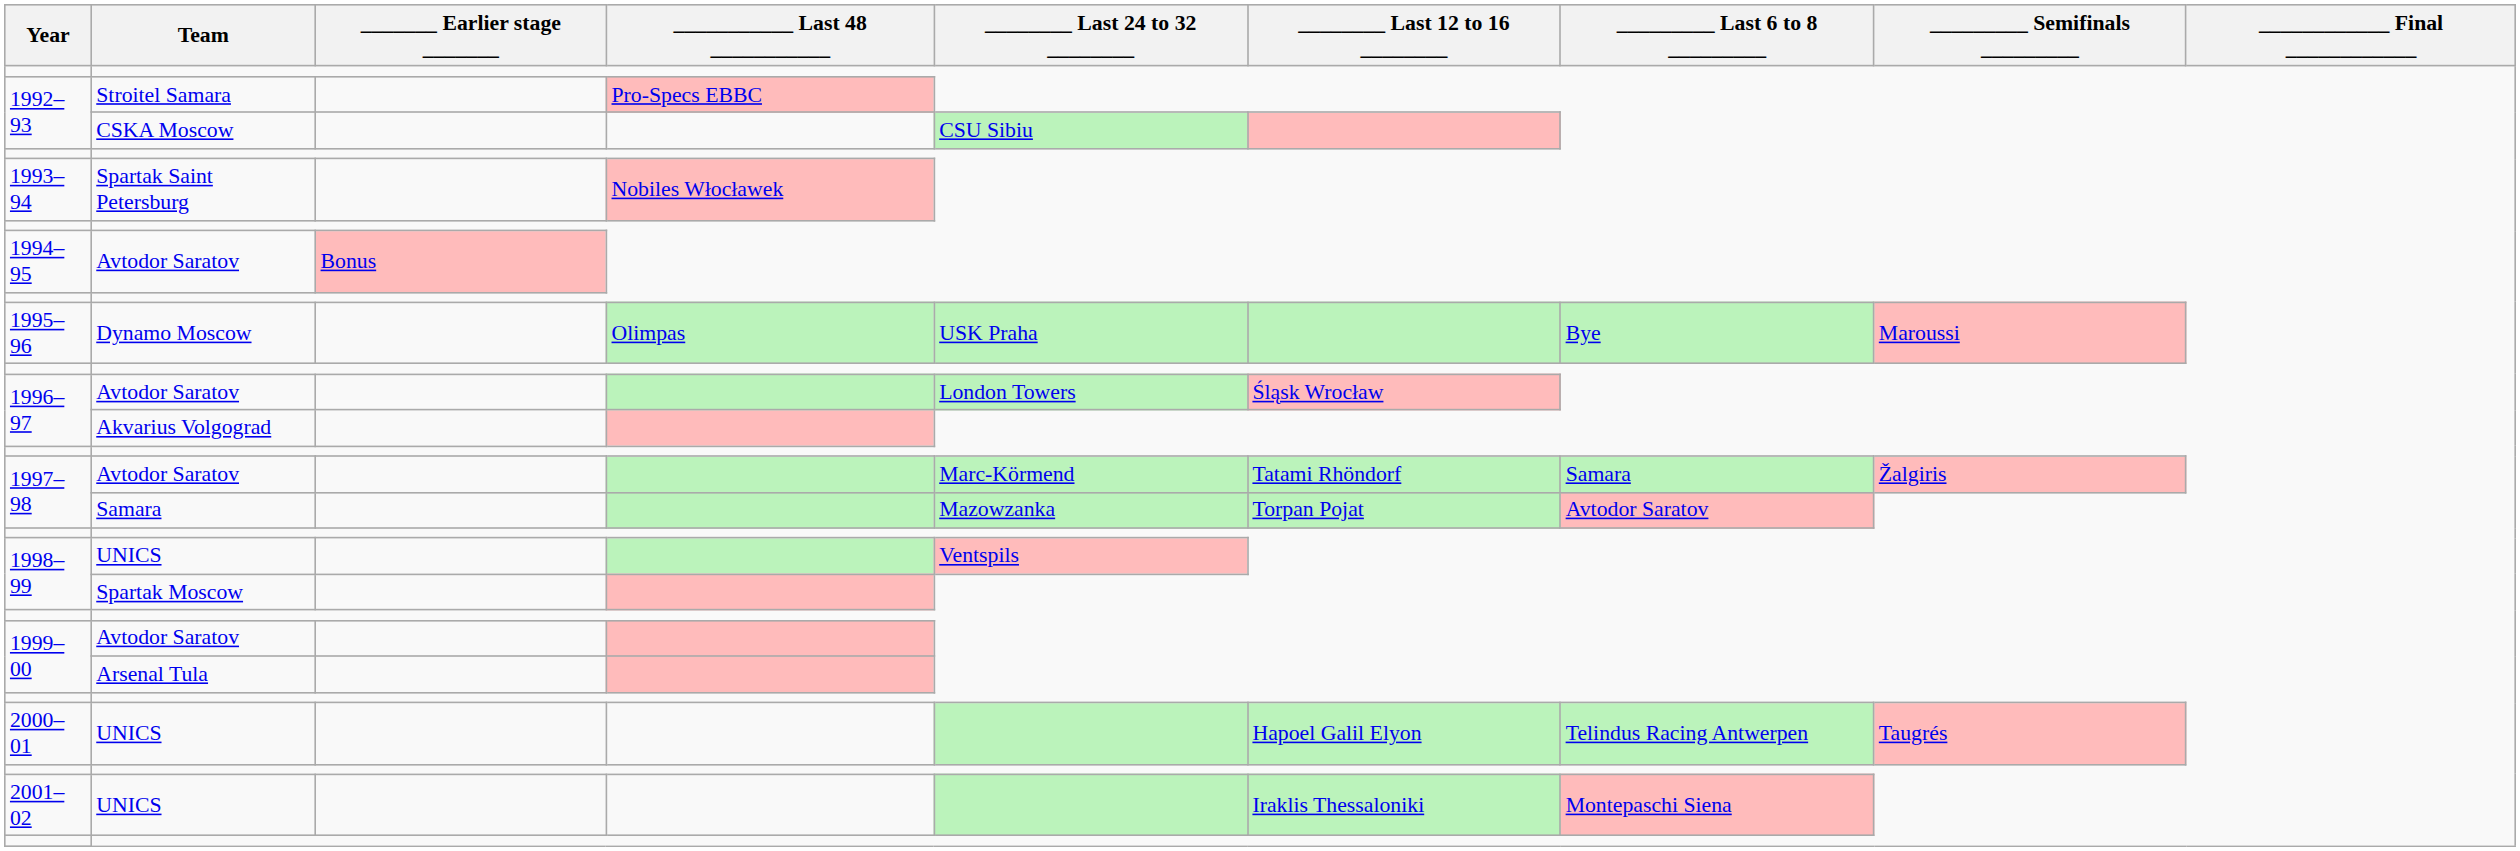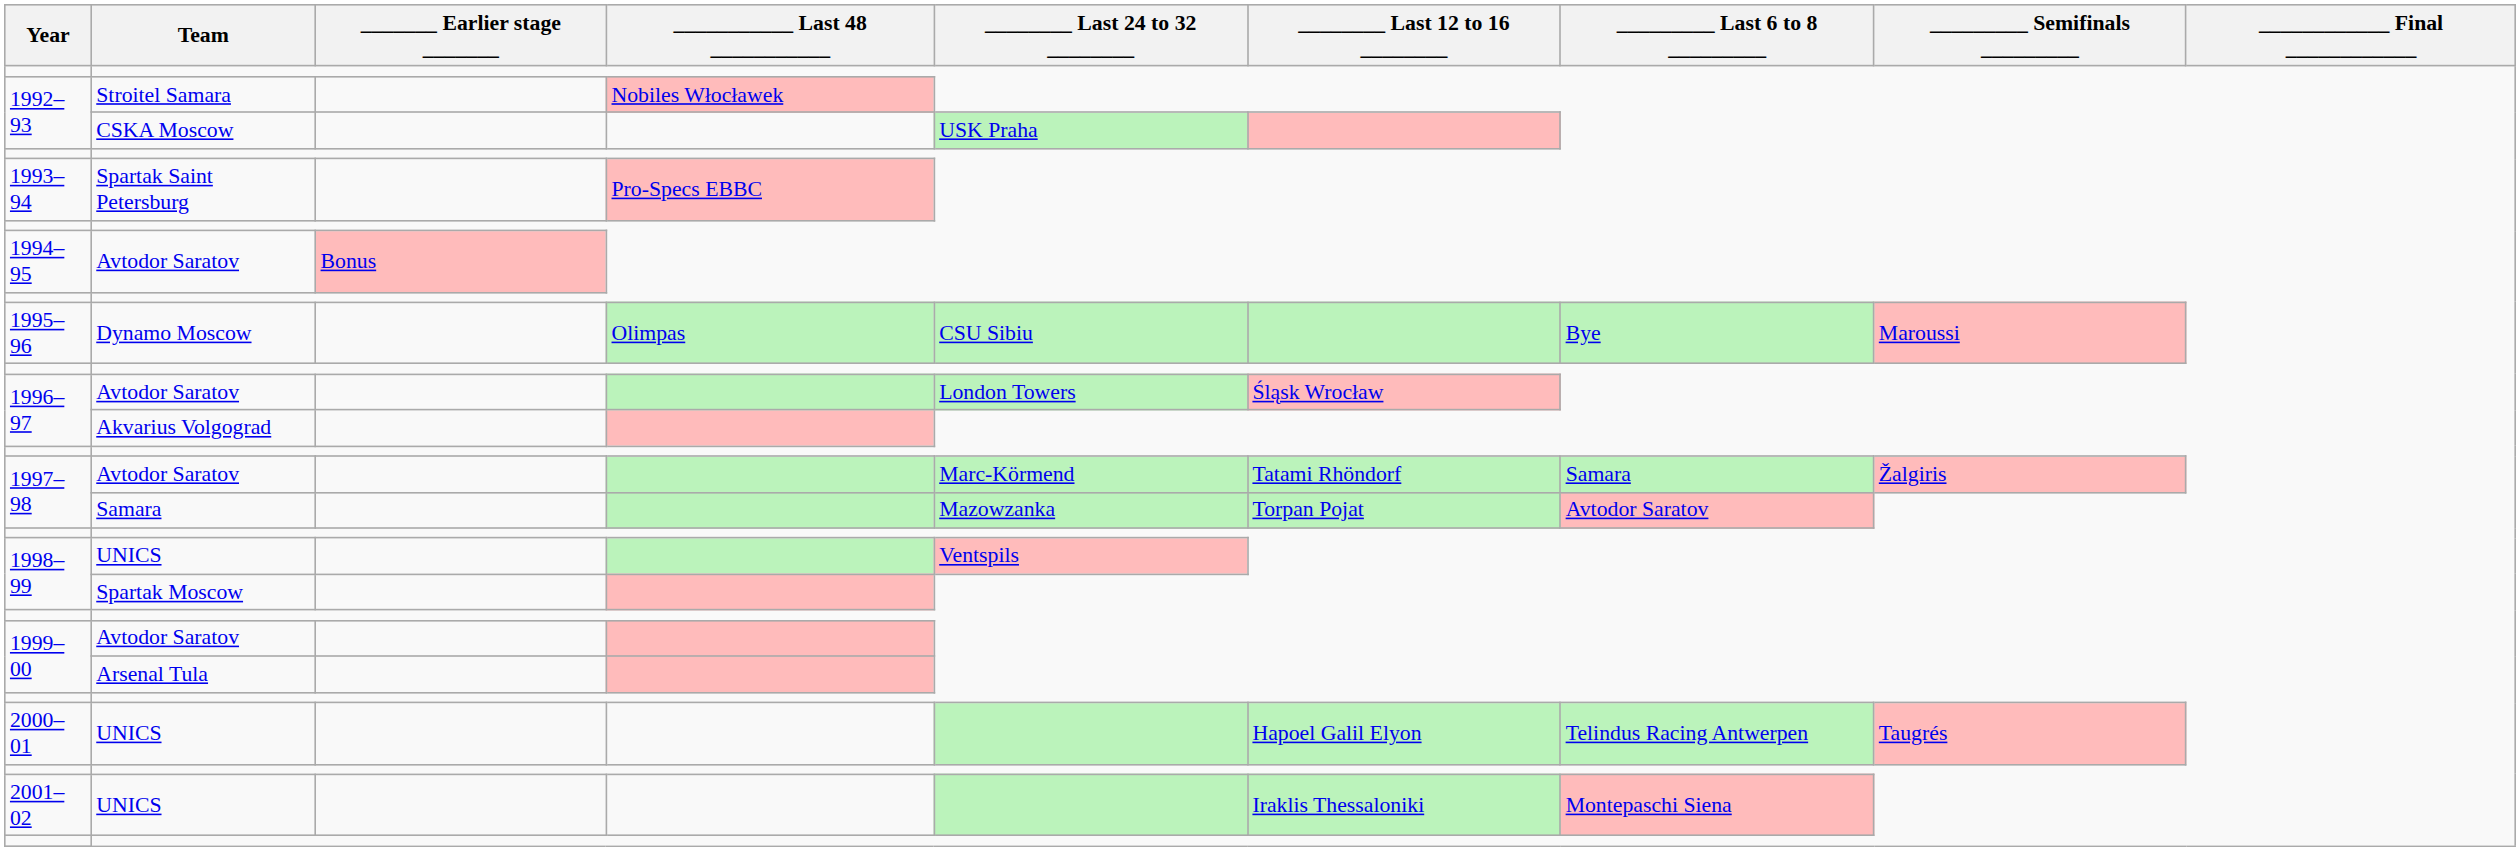1992–93 / Stroitel Samara | ___________ Last 48 ___________: Pro-Specs EBBC -> Nobiles Włocławek
1992–93 / CSKA Moscow | ________ Last 24 to 32 ________: CSU Sibiu -> USK Praha
1993–94 | ___________ Last 48 ___________: Nobiles Włocławek -> Pro-Specs EBBC
1995–96 | ________ Last 24 to 32 ________: USK Praha -> CSU Sibiu
